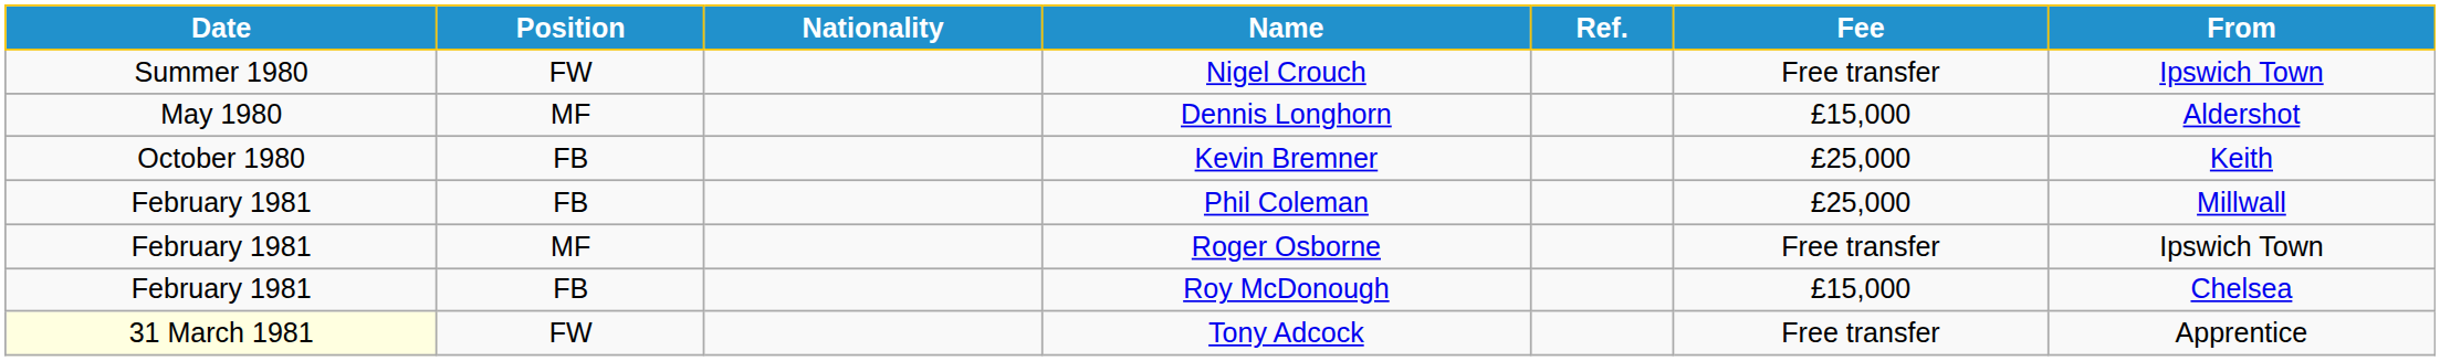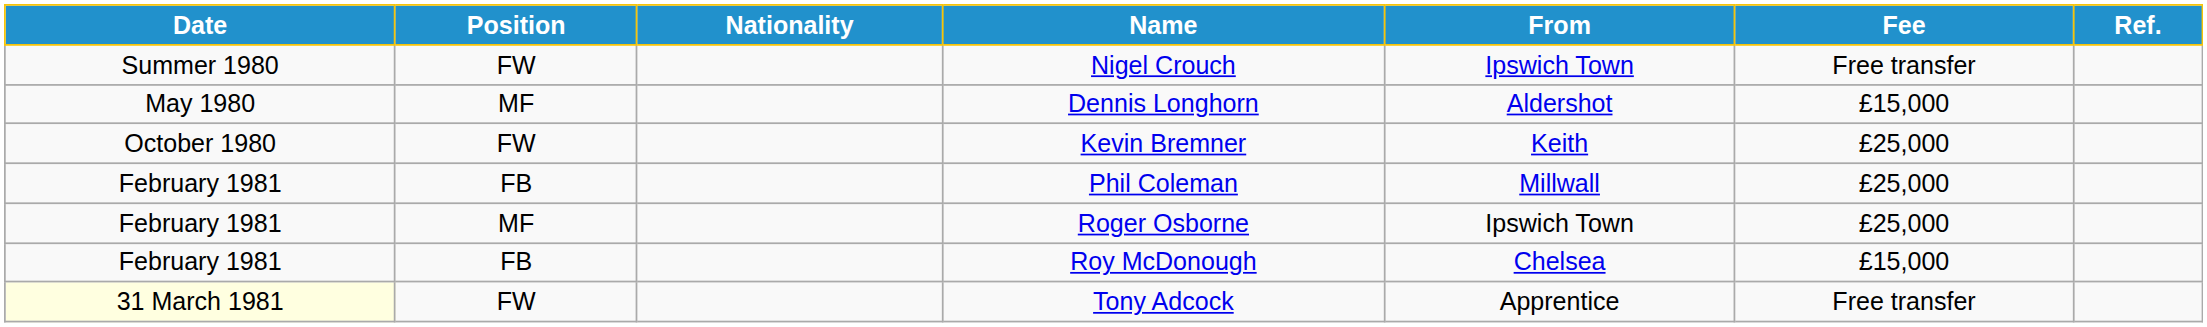columns swapped: From <-> Ref.
Kevin Bremner | Position: FB -> FW
Roger Osborne | Fee: Free transfer -> £25,000
